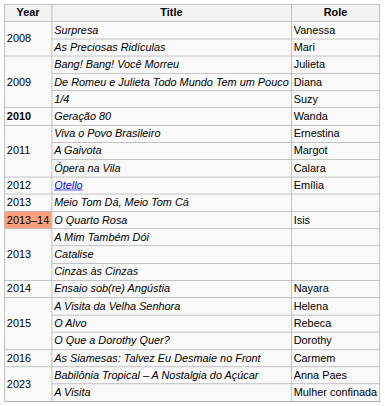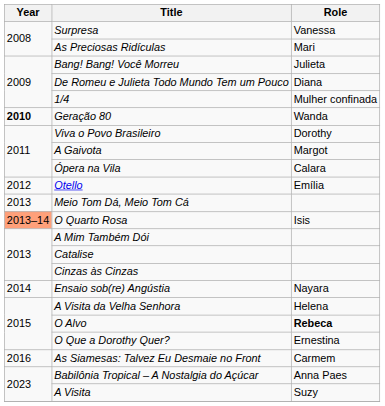1/4 | Role: Suzy -> Mulher confinada
Viva o Povo Brasileiro | Role: Ernestina -> Dorothy
O Alvo | Role: normal -> bold
O Que a Dorothy Quer? | Role: Dorothy -> Ernestina
A Visita | Role: Mulher confinada -> Suzy
